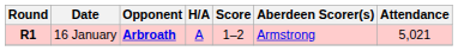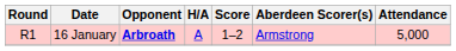16 January | Round: bold -> normal
16 January | Attendance: 5,021 -> 5,000
